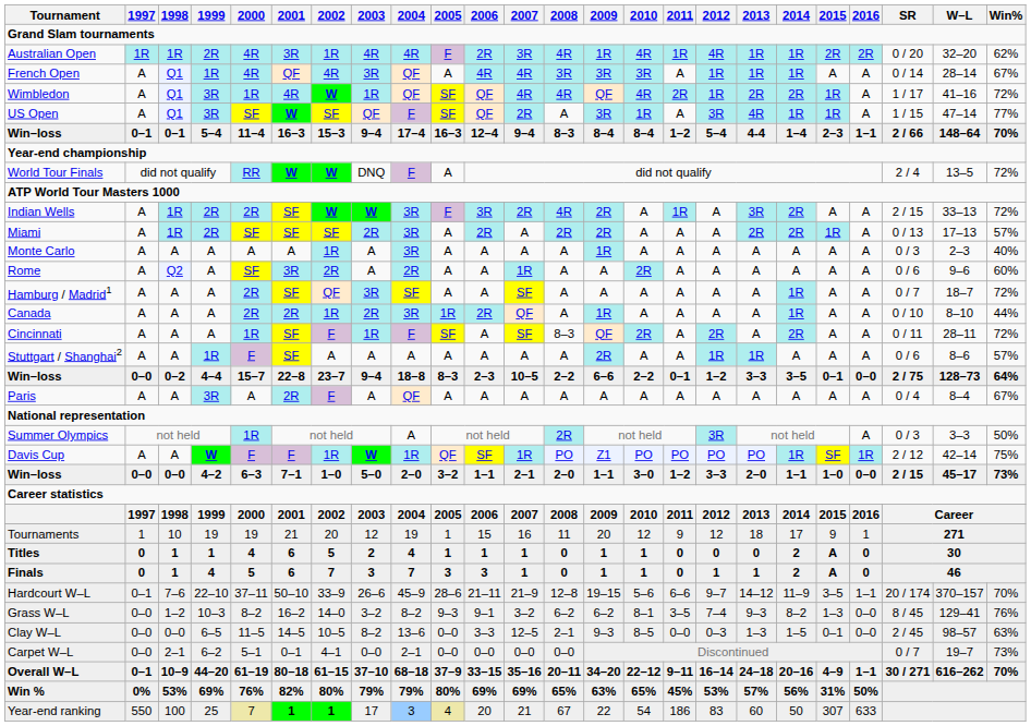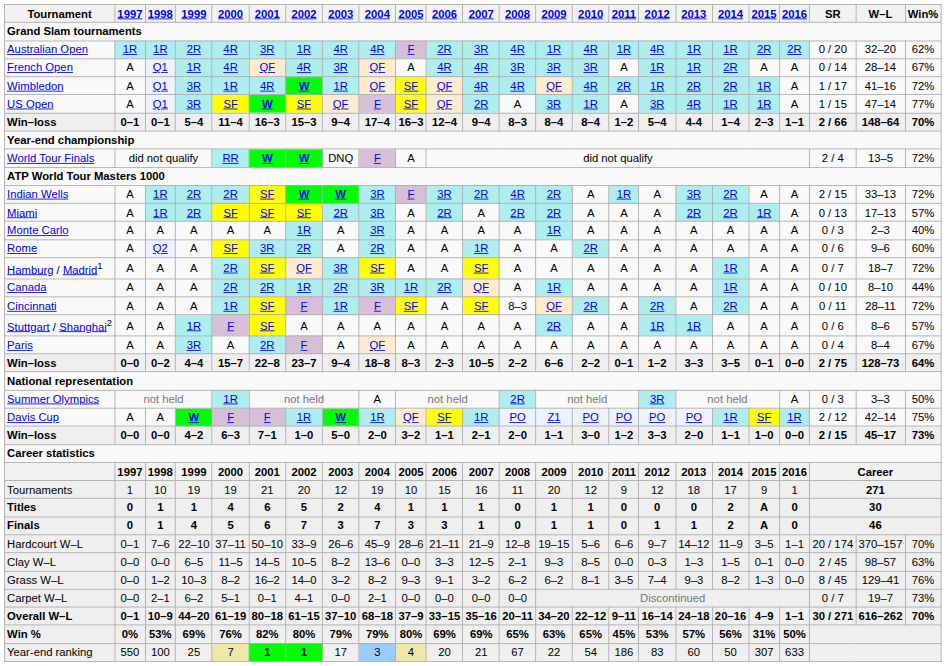French Open | 2014: 1R -> 2R
rows swapped: Paris <-> Win–loss / 4–4
Tournaments | 2005: 1 -> 10
rows swapped: Clay W–L <-> Grass W–L
